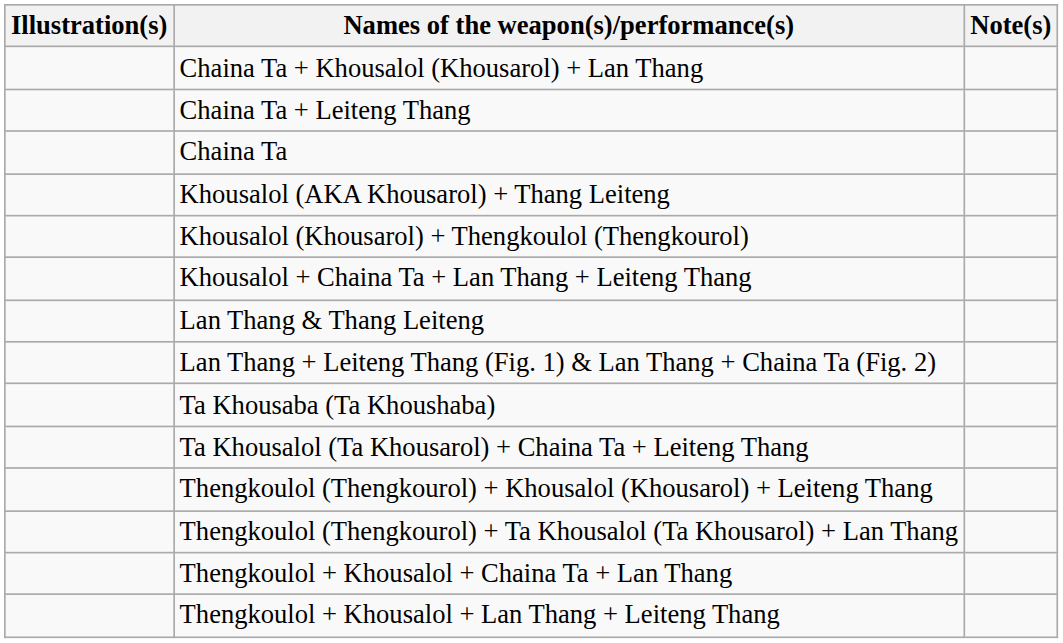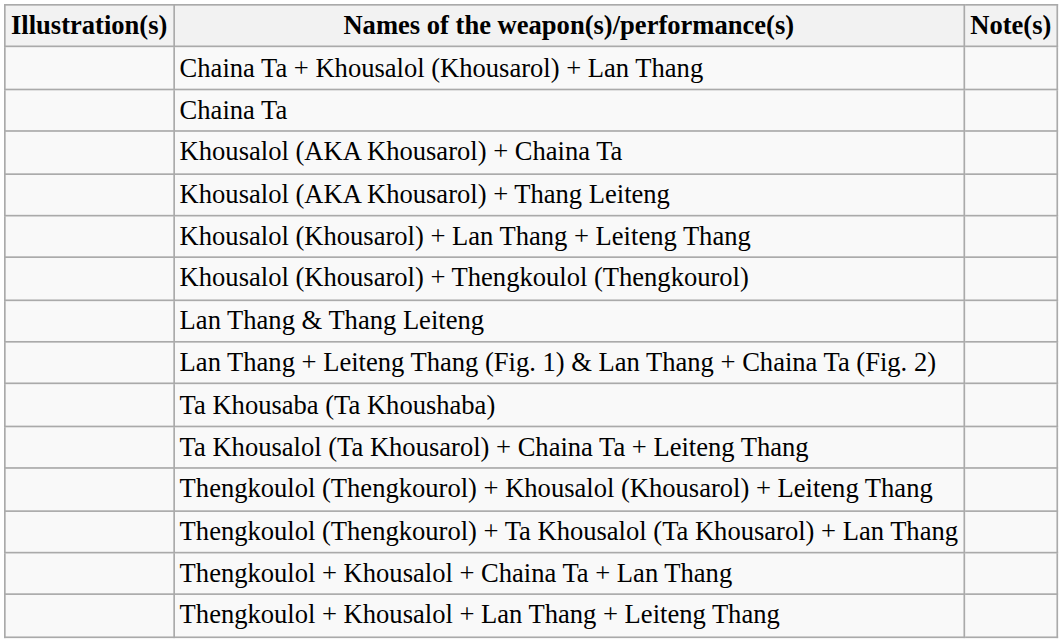- row: Chaina Ta + Leiteng Thang
+ row: Khousalol (AKA Khousarol) + Chaina Ta
+ row: Khousalol (Khousarol) + Lan Thang + Leiteng Thang
- row: Khousalol + Chaina Ta + Lan Thang + Leiteng Thang
